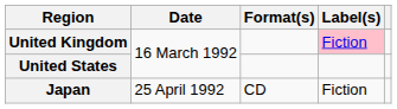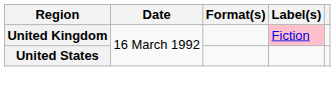- row: Japan | 25 April 1992 | CD | Fiction
